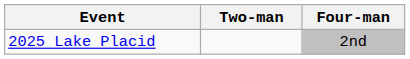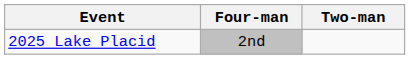columns swapped: Two-man <-> Four-man
